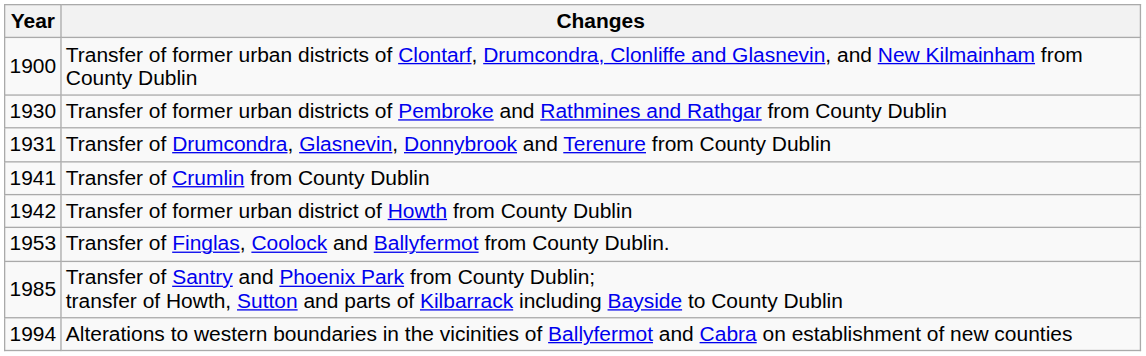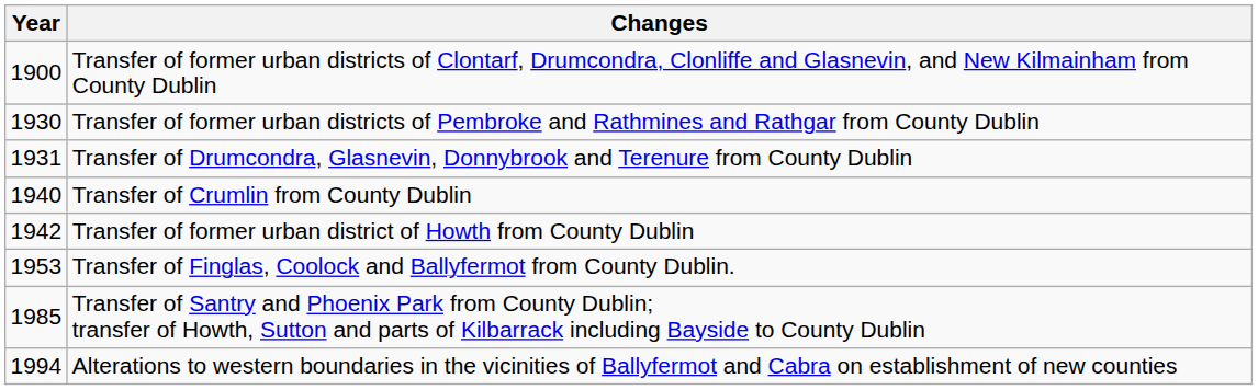Transfer of Crumlin from County Dublin | Year: 1941 -> 1940
